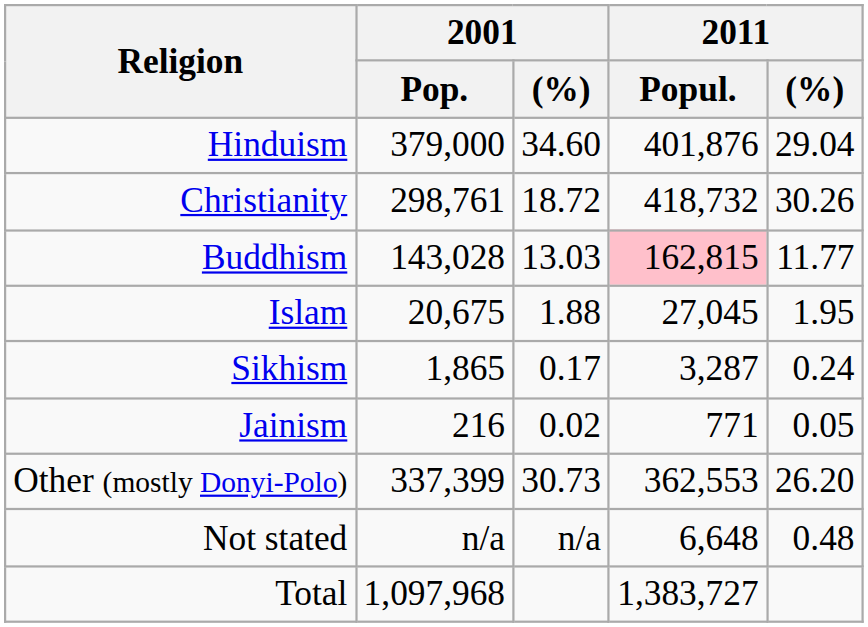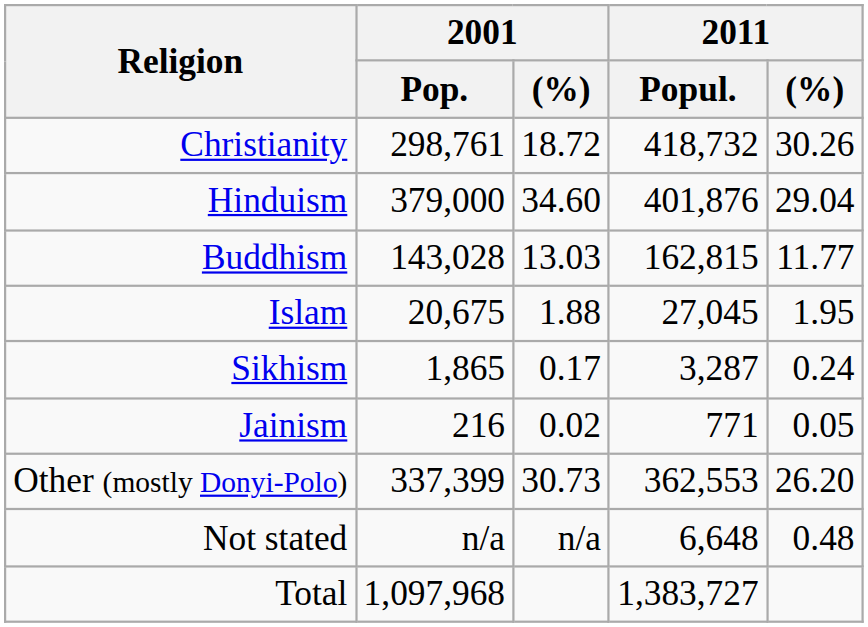rows swapped: Christianity <-> Hinduism
Buddhism | 2011 / Popul.: pink background -> no background
